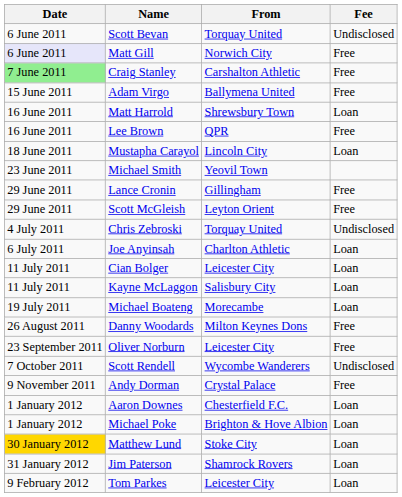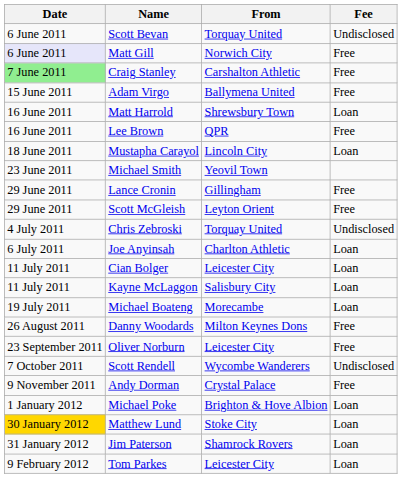- row: 1 January 2012 | Aaron Downes | Chesterfield F.C. | Loan
